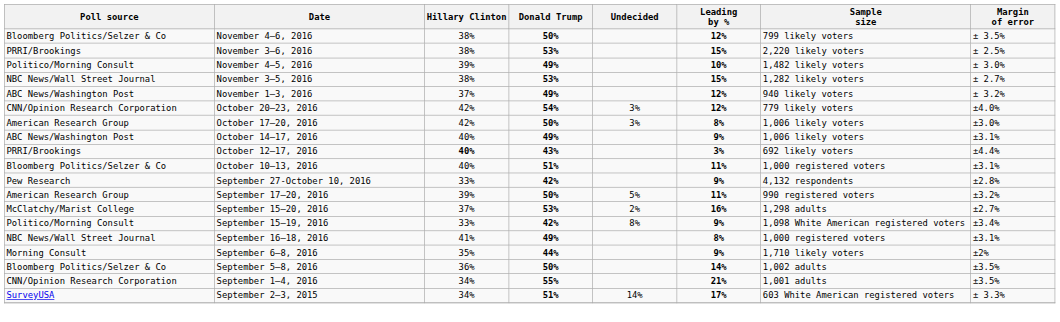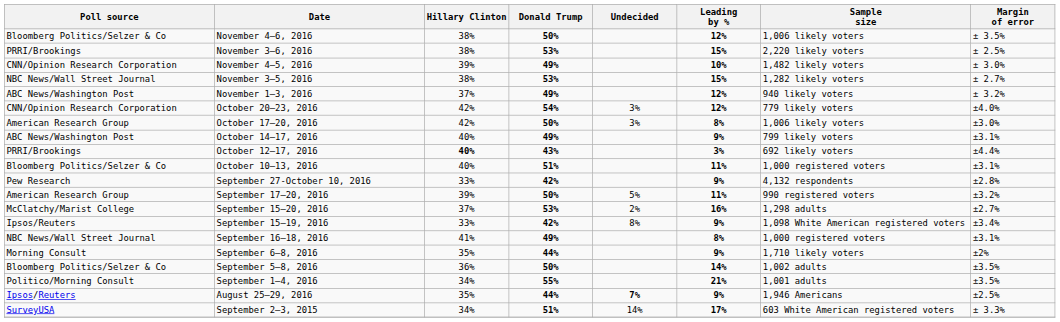November 4–6, 2016 | Sample size: 799 likely voters -> 1,006 likely voters
November 4–5, 2016 | Poll source: Politico/Morning Consult -> CNN/Opinion Research Corporation
October 14–17, 2016 | Sample size: 1,006 likely voters -> 799 likely voters
September 15–19, 2016 | Poll source: Politico/Morning Consult -> Ipsos/Reuters
September 1–4, 2016 | Poll source: CNN/Opinion Research Corporation -> Politico/Morning Consult
+ row: Ipsos/Reuters | August 25–29, 2016 | 35% | 44% | 7% | 9% | 1,946 Americans | ±2.5%
